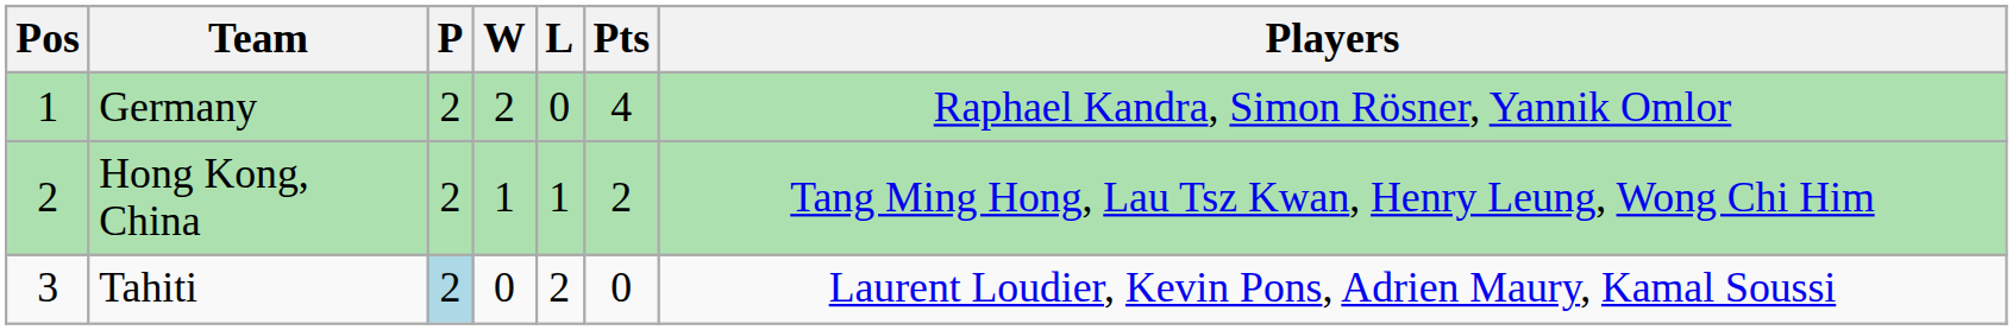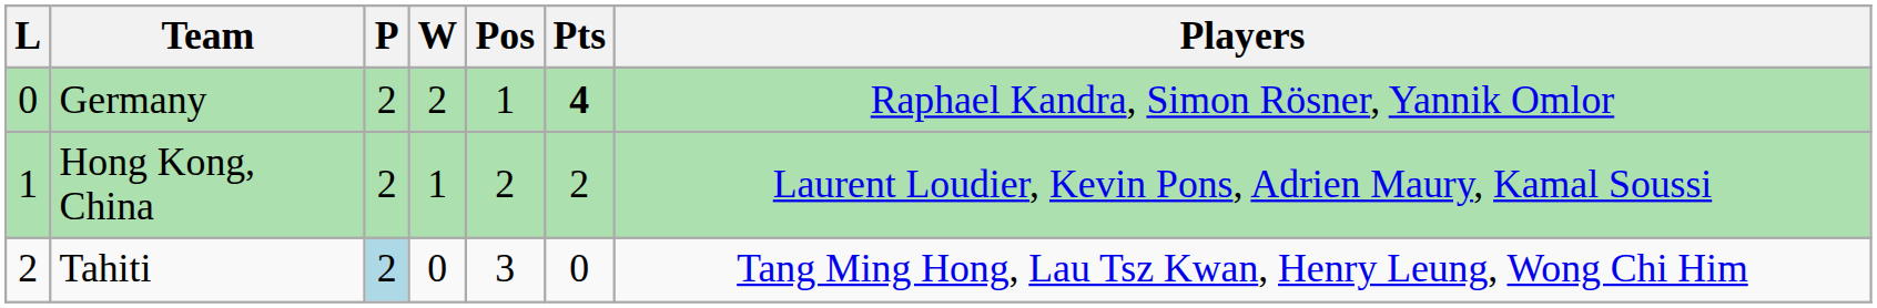columns swapped: Pos <-> L
Germany | Pts: normal -> bold
Hong Kong, China | Players: Tang Ming Hong, Lau Tsz Kwan, Henry Leung, Wong Chi Him -> Laurent Loudier, Kevin Pons, Adrien Maury, Kamal Soussi
Tahiti | Players: Laurent Loudier, Kevin Pons, Adrien Maury, Kamal Soussi -> Tang Ming Hong, Lau Tsz Kwan, Henry Leung, Wong Chi Him
